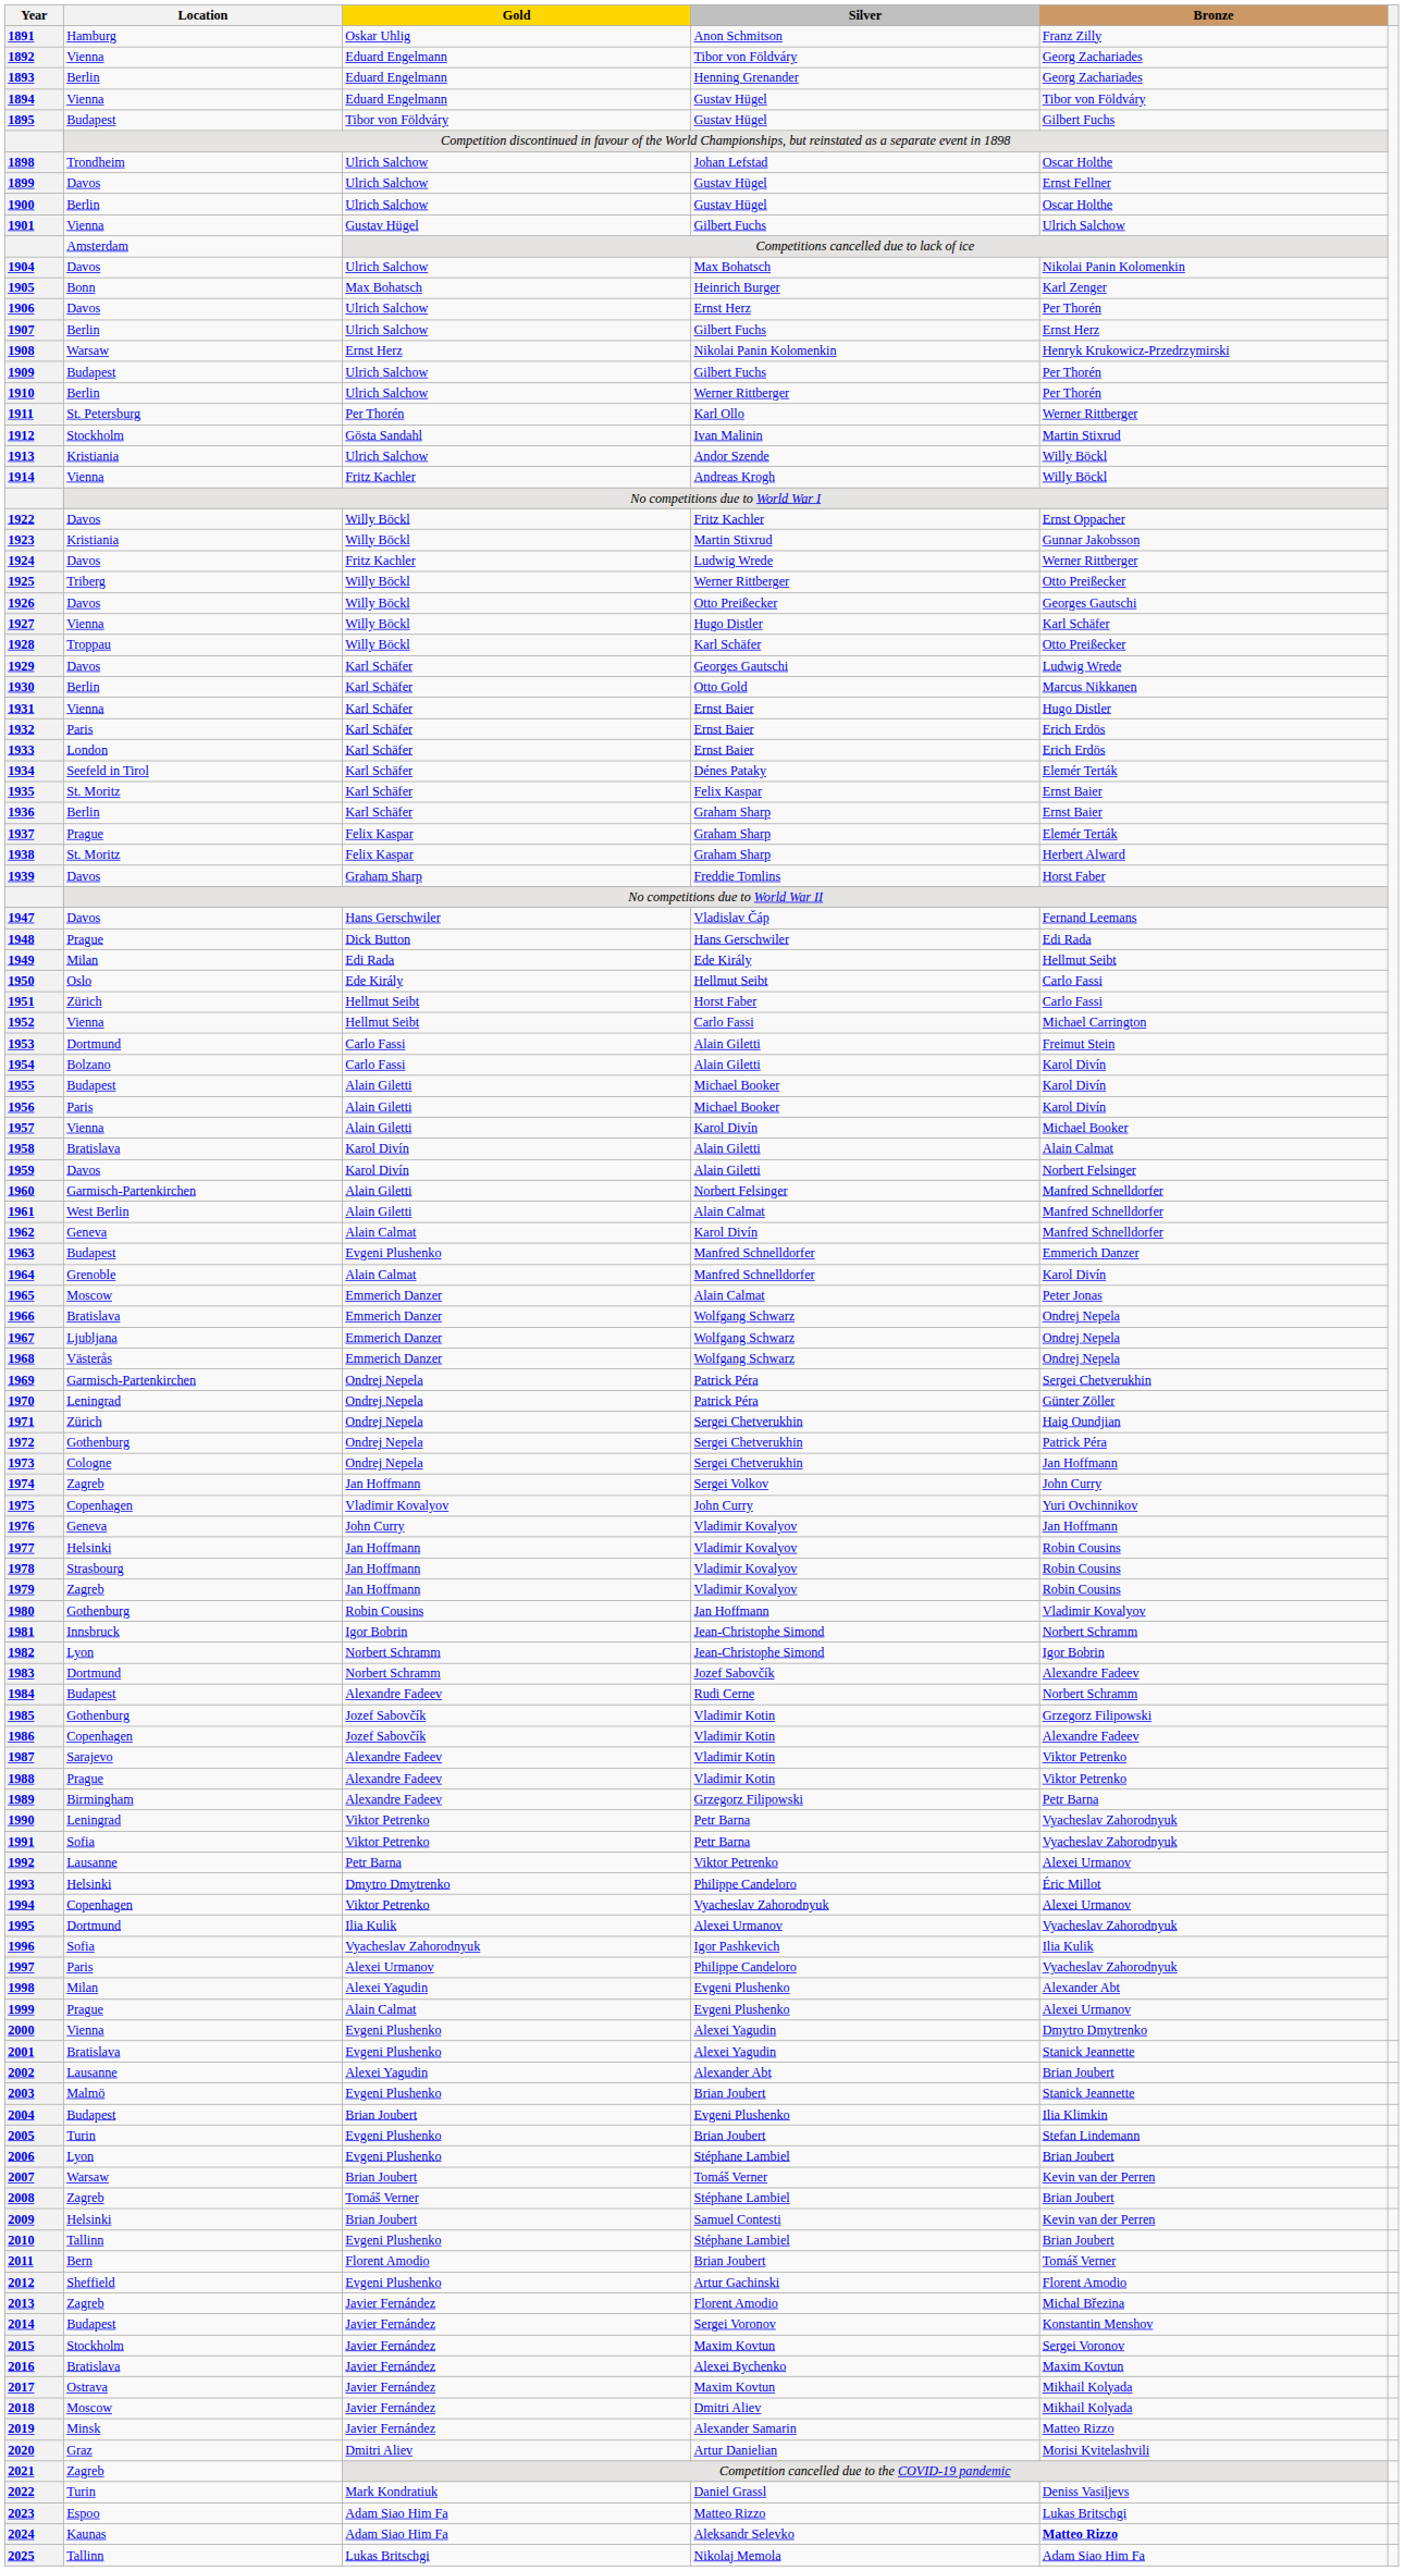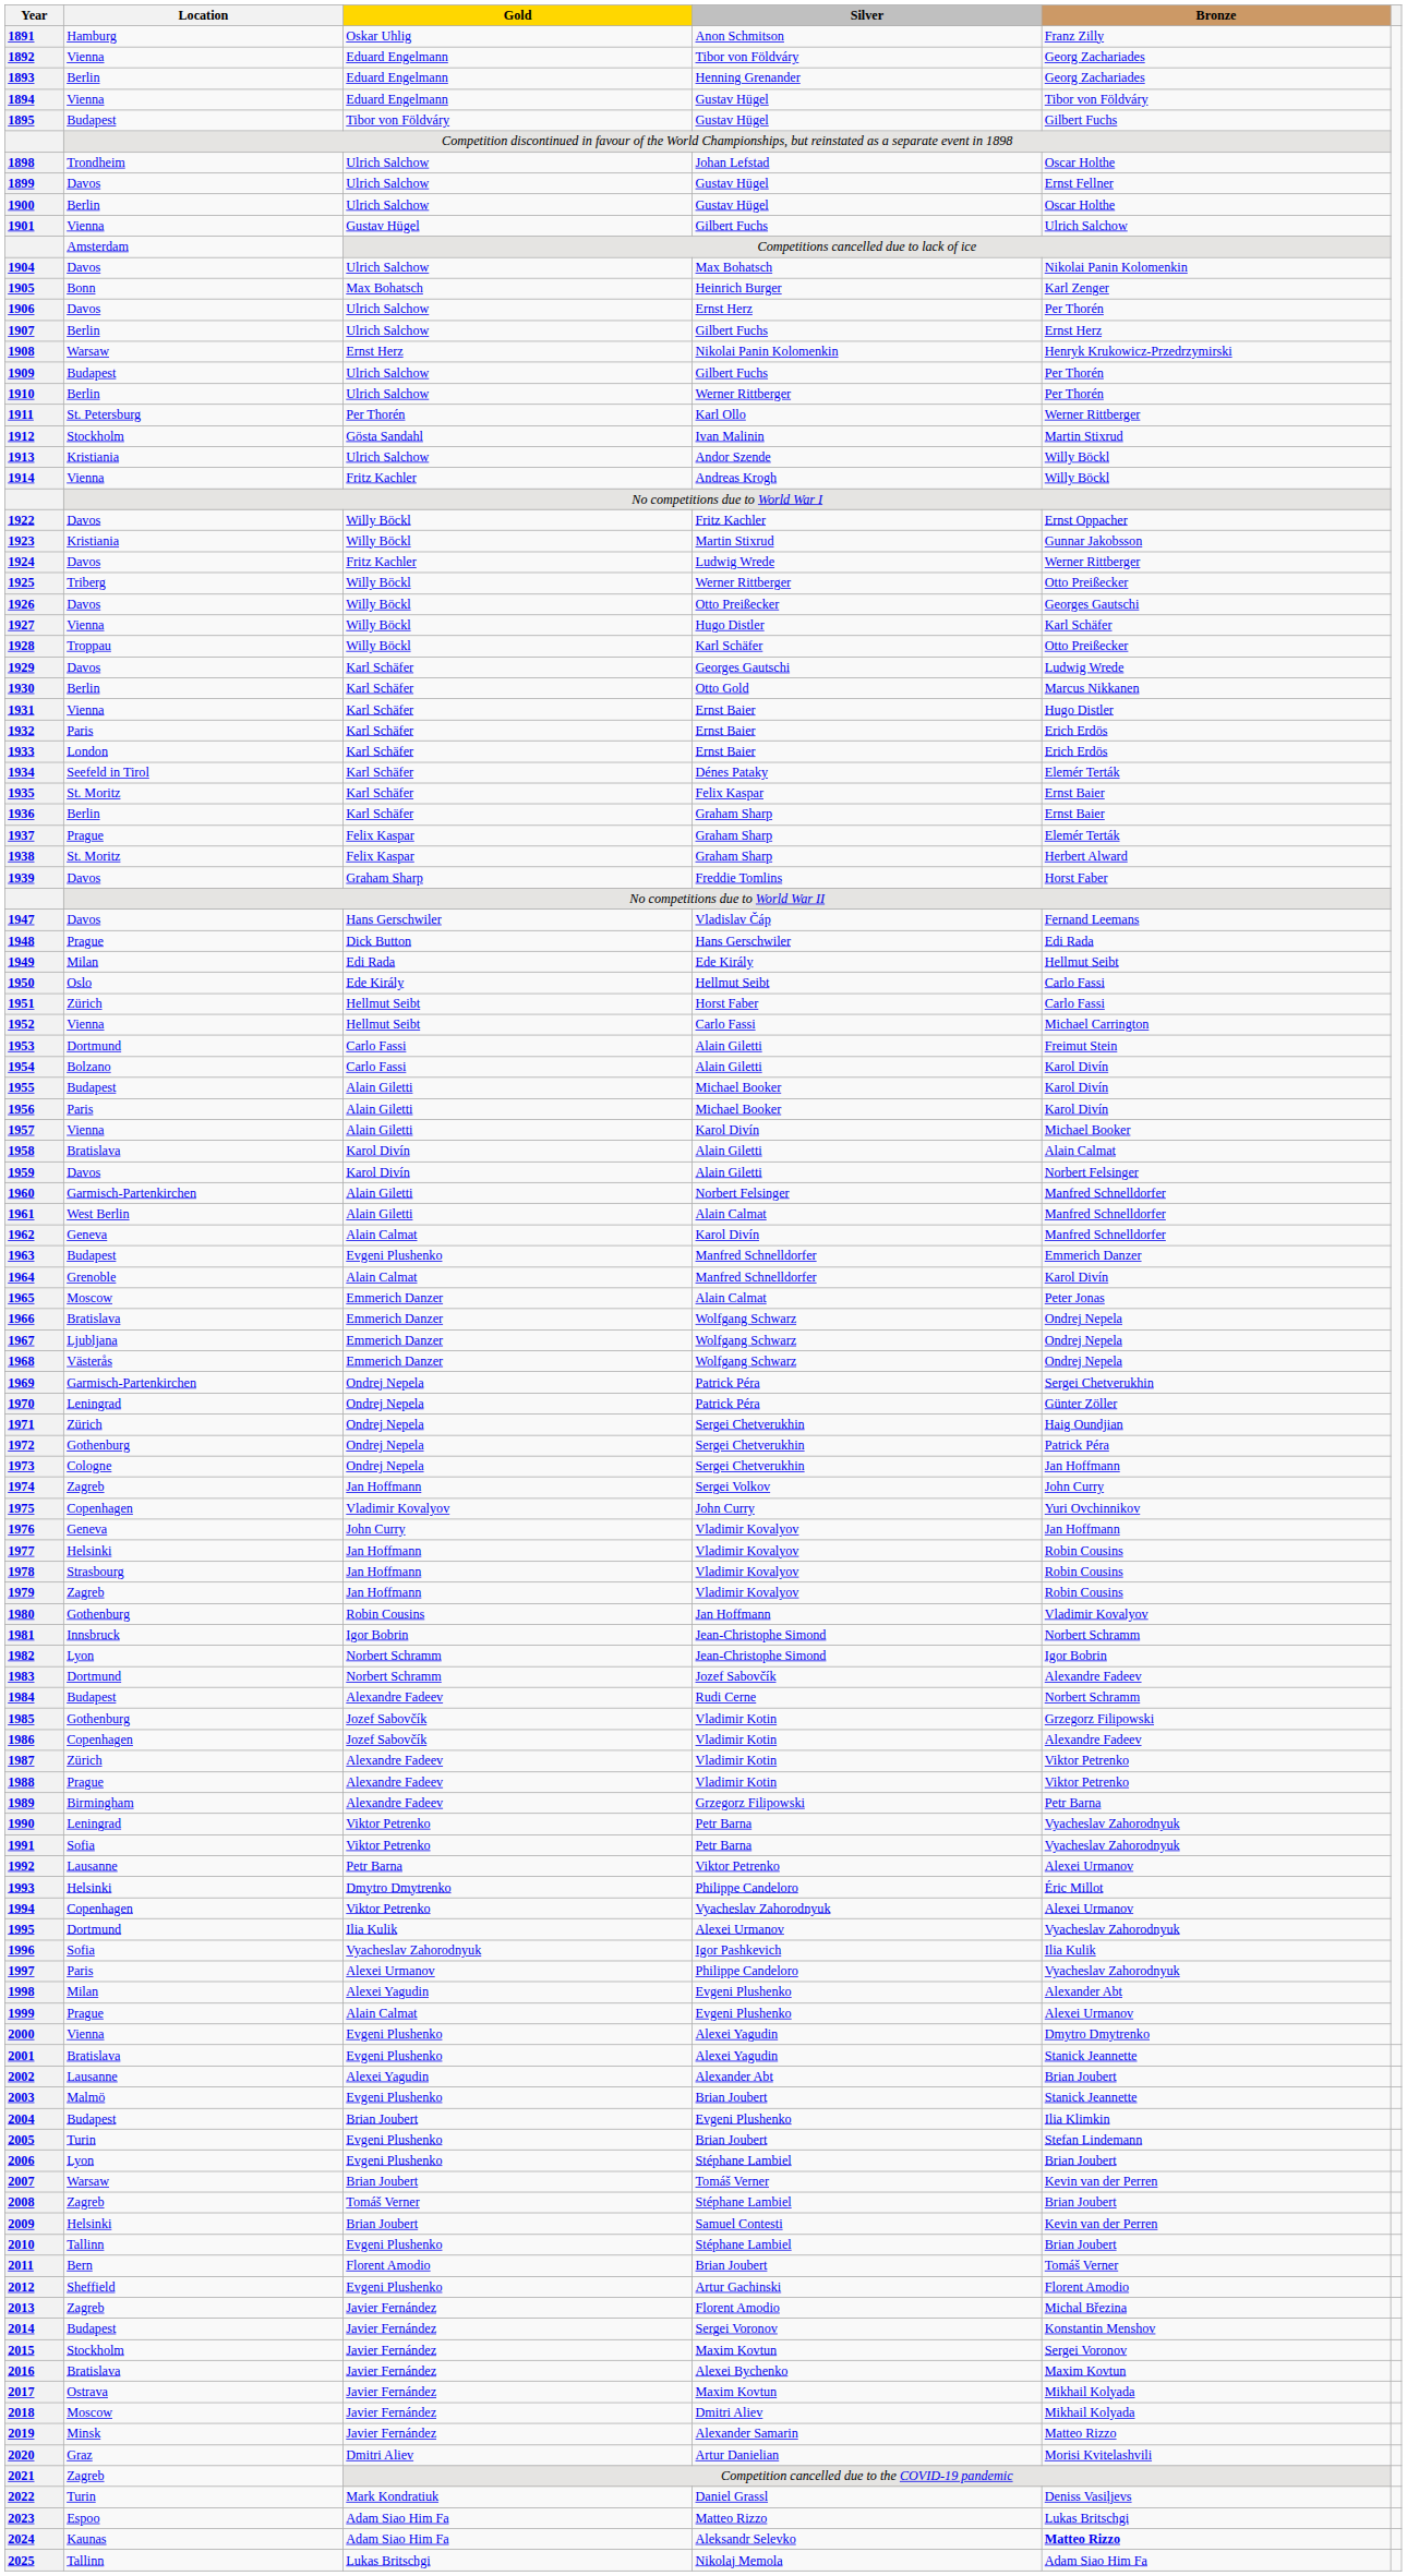1987 | Location: Sarajevo -> Zürich
